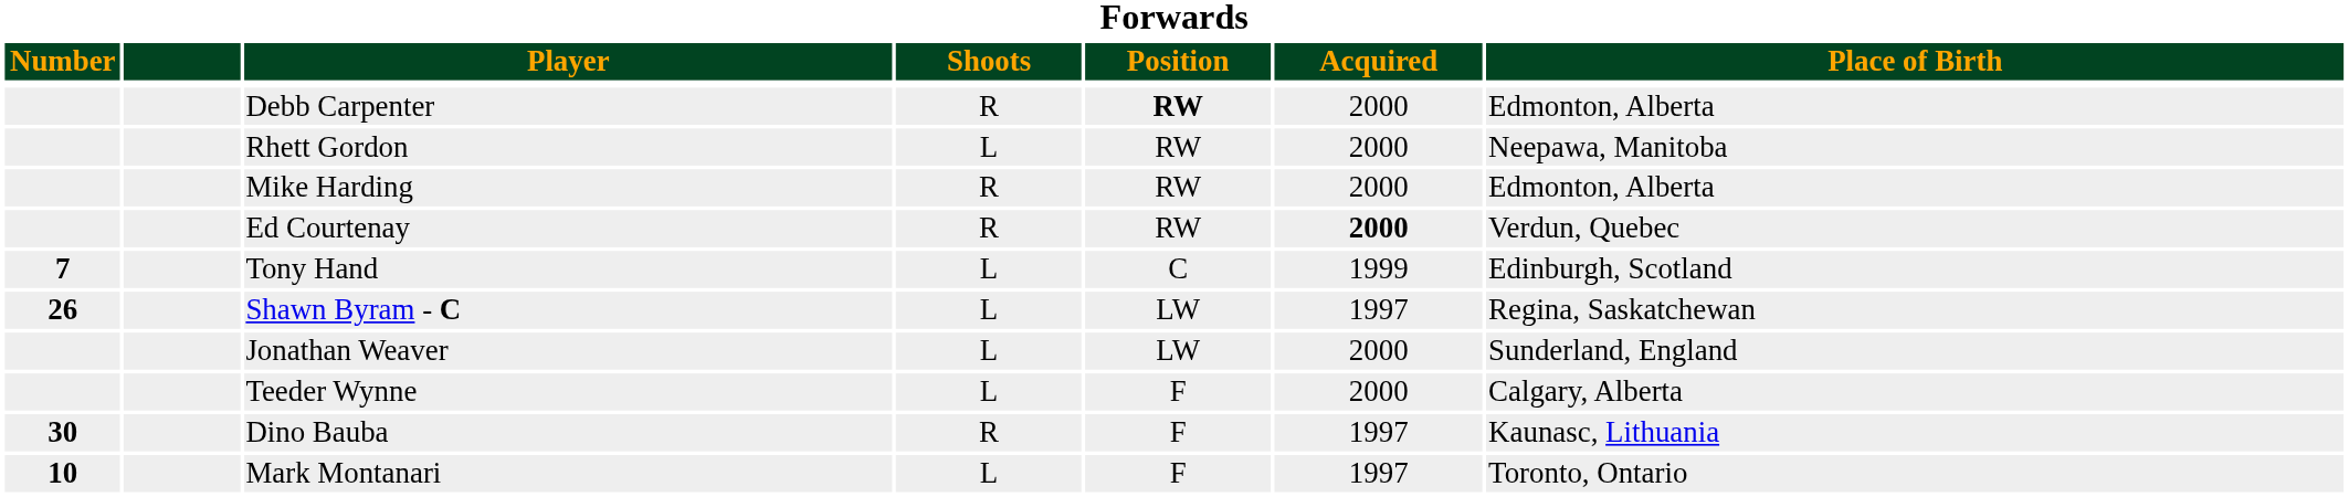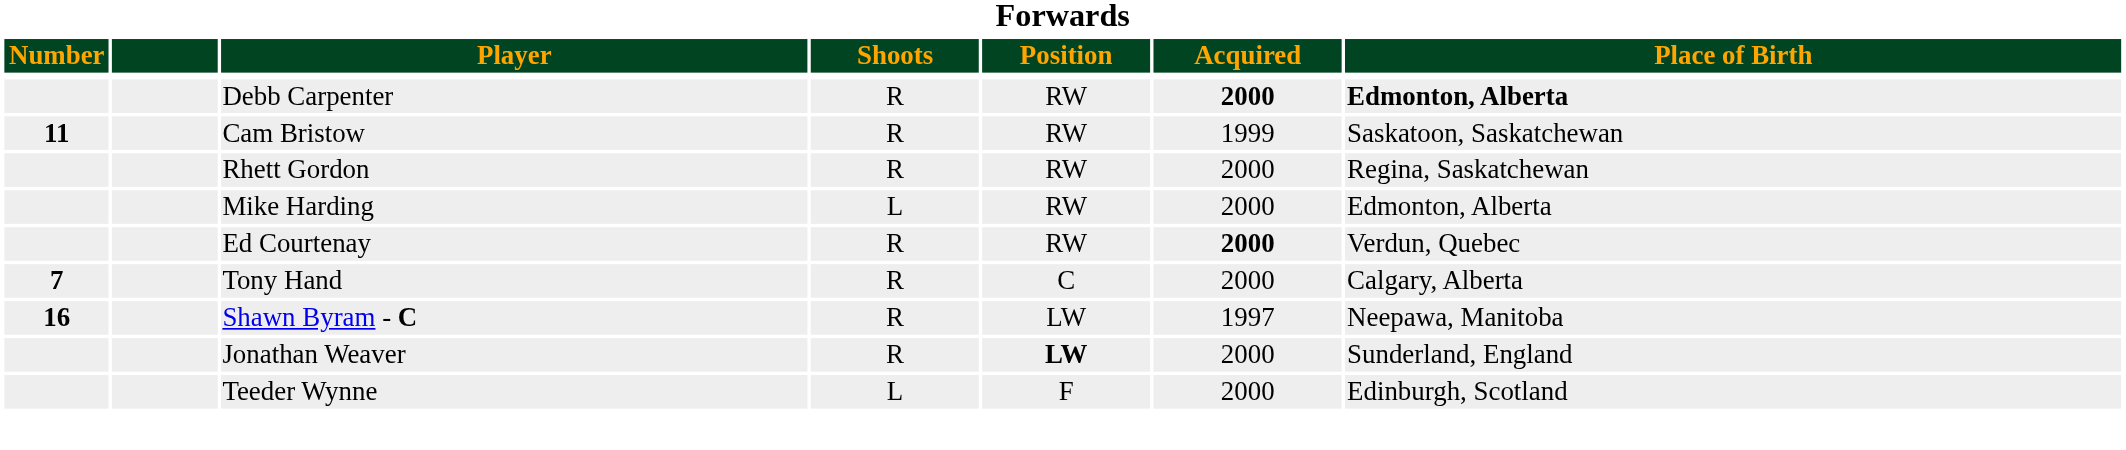Debb Carpenter | Position: bold -> normal
Debb Carpenter | Acquired: normal -> bold
Debb Carpenter | Place of Birth: normal -> bold
+ row: 11 | Cam Bristow | R | RW | 1999 | Saskatoon, Saskatchewan
Rhett Gordon | Shoots: L -> R
Rhett Gordon | Place of Birth: Neepawa, Manitoba -> Regina, Saskatchewan
Mike Harding | Shoots: R -> L
Tony Hand | Shoots: L -> R
Tony Hand | Acquired: 1999 -> 2000
Tony Hand | Place of Birth: Edinburgh, Scotland -> Calgary, Alberta
Shawn Byram - C | Number: 26 -> 16
Shawn Byram - C | Shoots: L -> R
Shawn Byram - C | Place of Birth: Regina, Saskatchewan -> Neepawa, Manitoba
Jonathan Weaver | Shoots: L -> R
Jonathan Weaver | Position: normal -> bold
Teeder Wynne | Place of Birth: Calgary, Alberta -> Edinburgh, Scotland
- row: 30 | Dino Bauba | R | F | 1997 | Kaunasc, Lithuania
- row: 10 | Mark Montanari | L | F | 1997 | Toronto, Ontario
